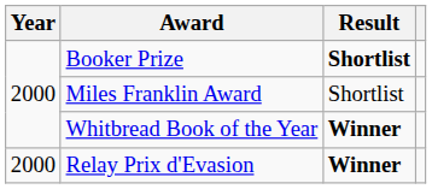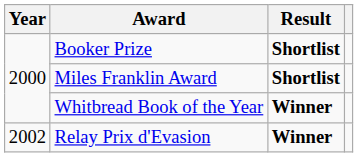Miles Franklin Award | Result: normal -> bold
Relay Prix d'Evasion | Year: 2000 -> 2002
